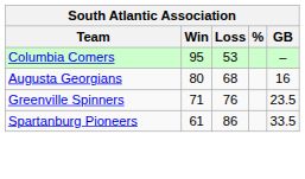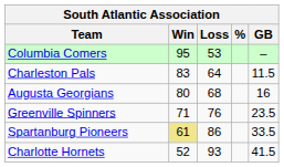+ row: Charleston Pals | 83 | 64 | 11.5
Spartanburg Pioneers | Win: no background -> khaki background
+ row: Charlotte Hornets | 52 | 93 | 41.5
